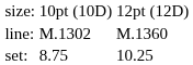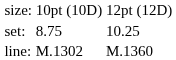rows swapped: set: <-> line:
